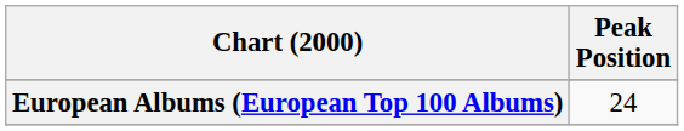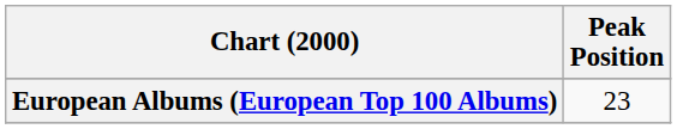European Albums (European Top 100 Albums) | Peak Position: 24 -> 23
